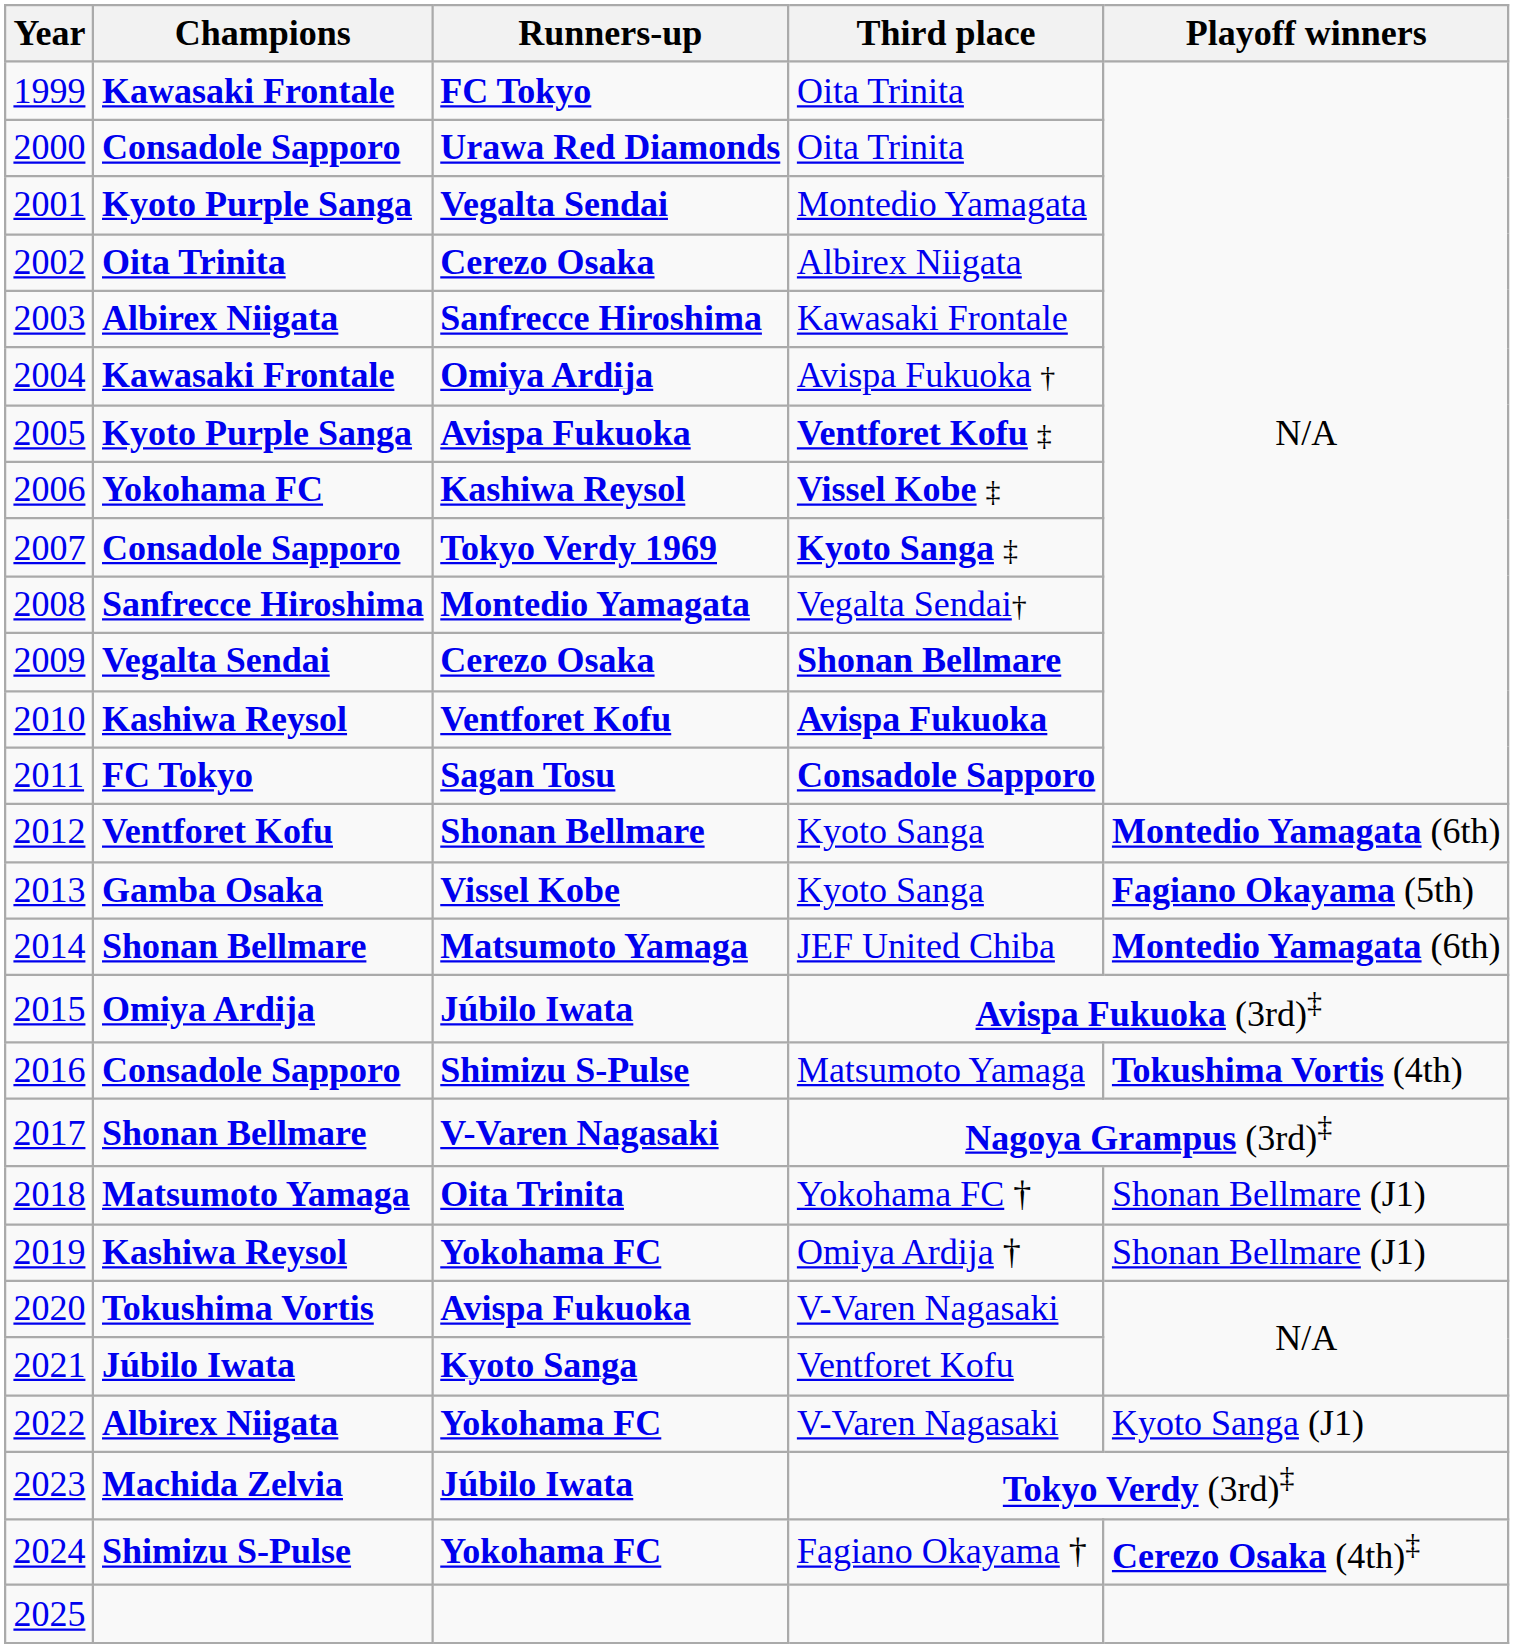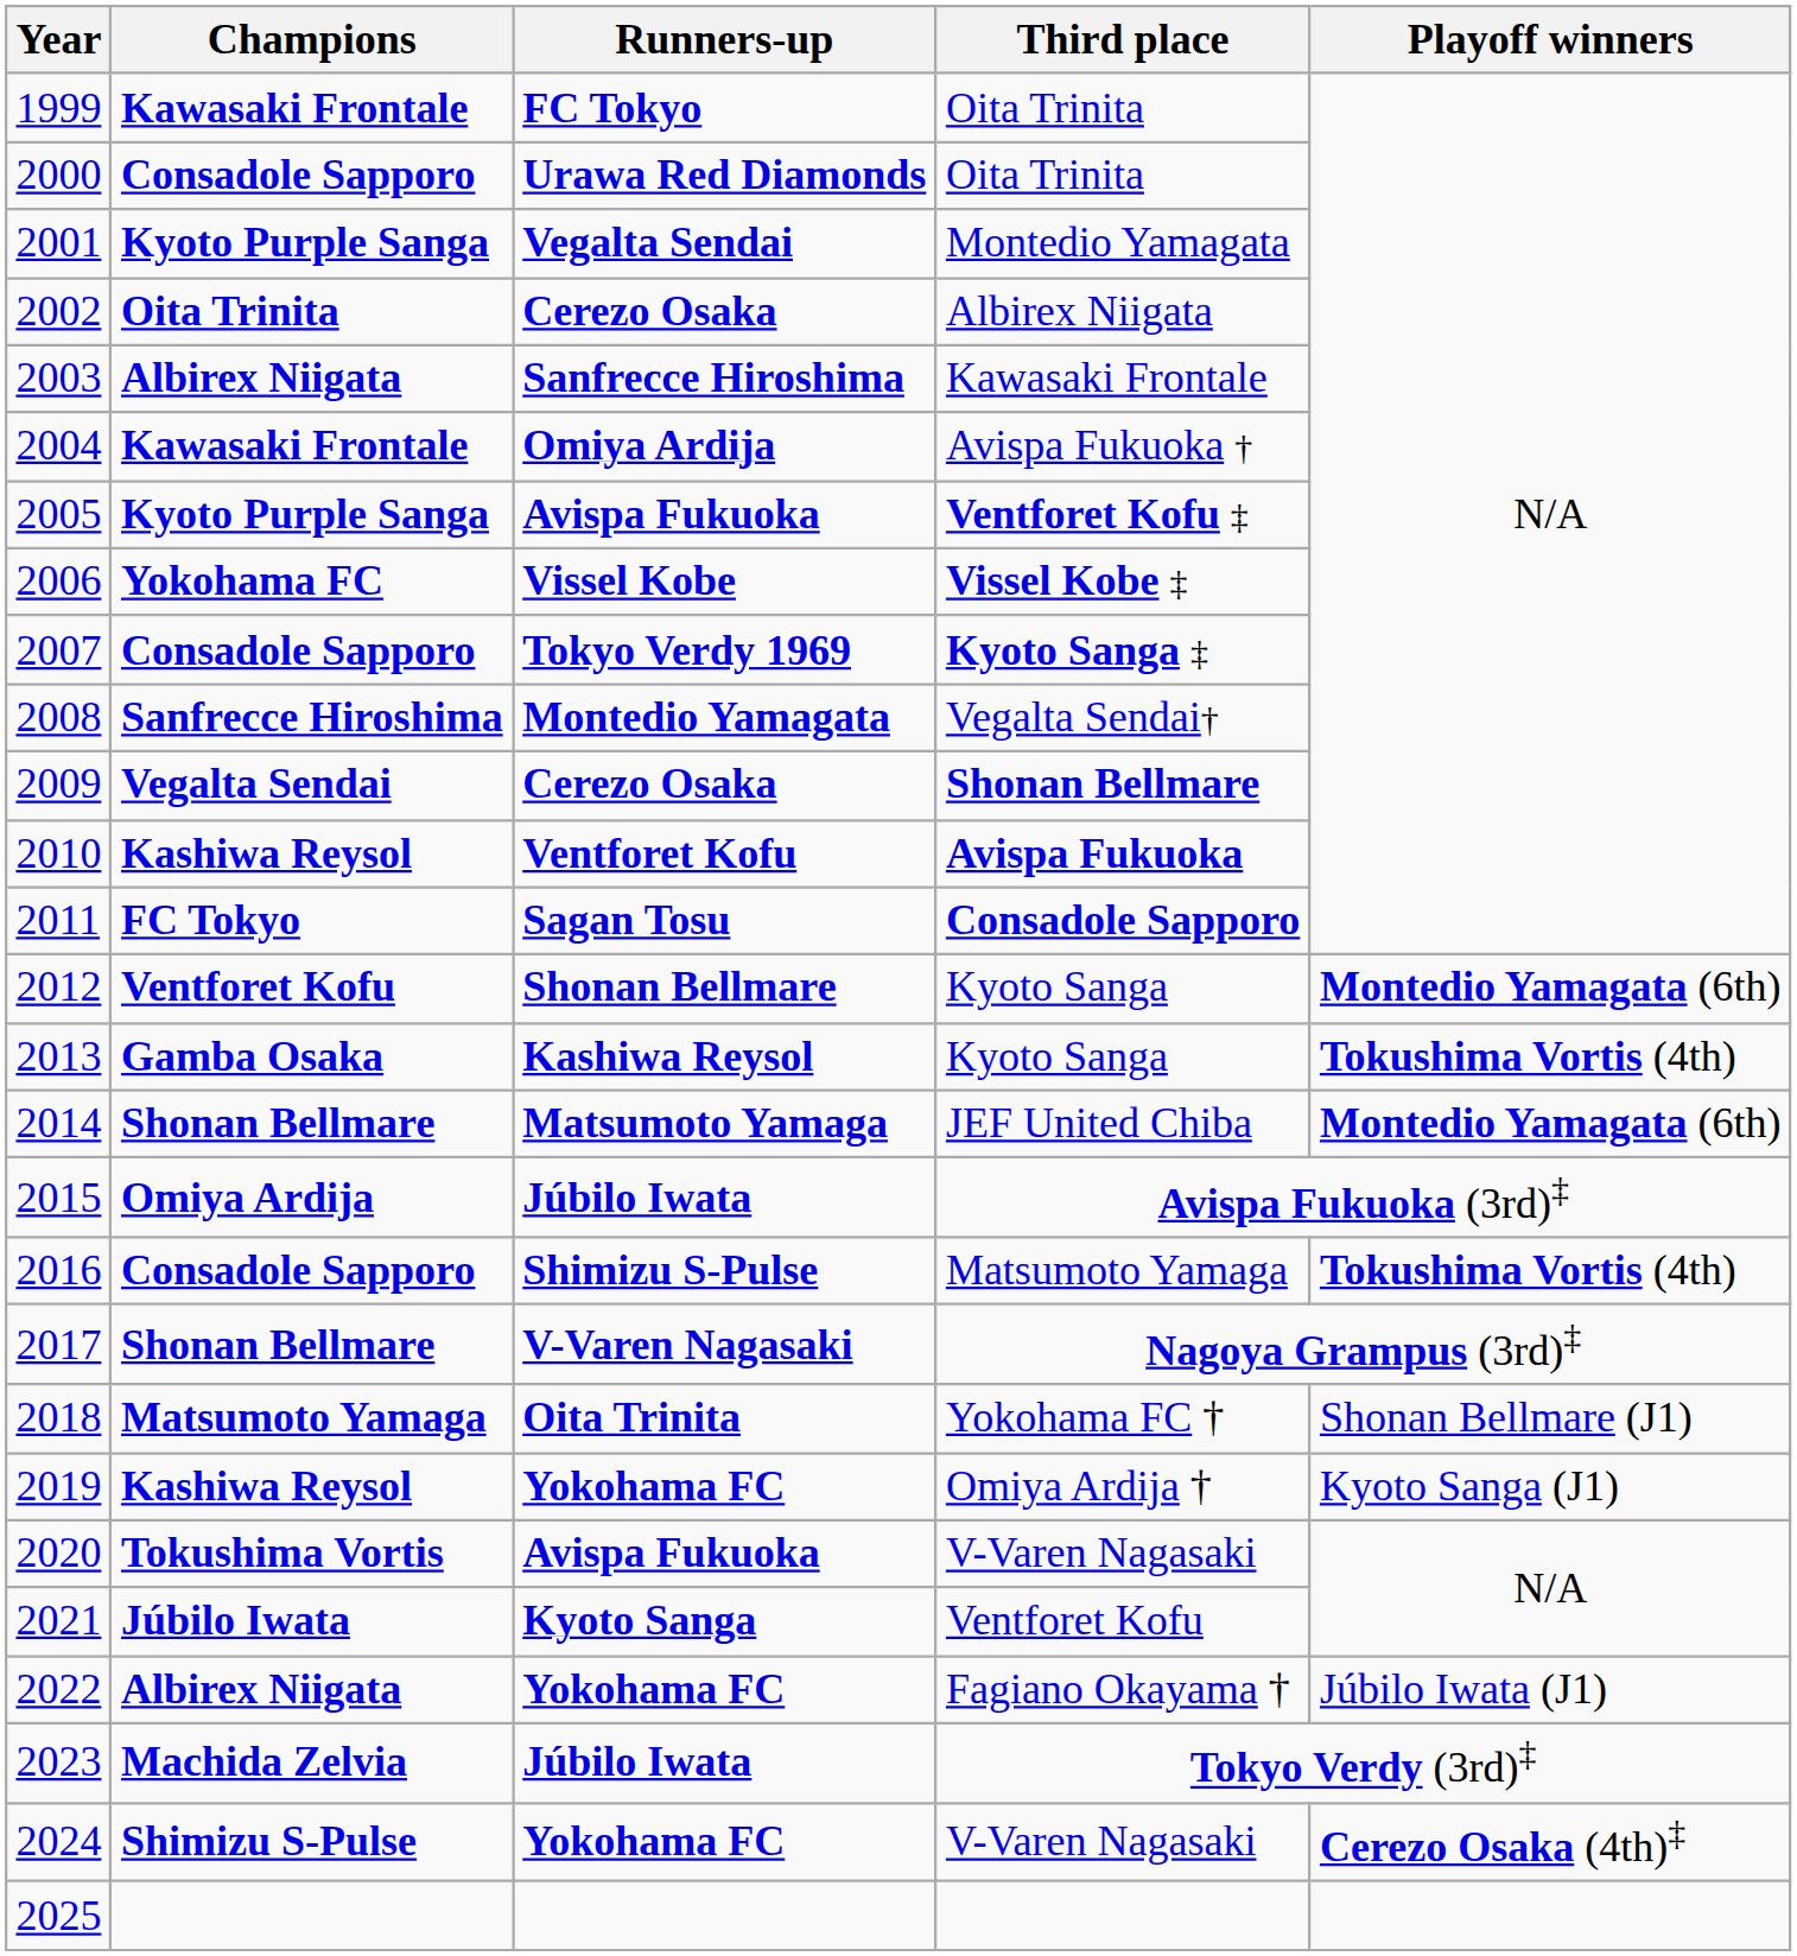2006 | Runners-up: Kashiwa Reysol -> Vissel Kobe
2013 | Runners-up: Vissel Kobe -> Kashiwa Reysol
2013 | Playoff winners: Fagiano Okayama (5th) -> Tokushima Vortis (4th)
2019 | Playoff winners: Shonan Bellmare (J1) -> Kyoto Sanga (J1)
2022 | Third place: V-Varen Nagasaki -> Fagiano Okayama †
2022 | Playoff winners: Kyoto Sanga (J1) -> Júbilo Iwata (J1)
2024 | Third place: Fagiano Okayama † -> V-Varen Nagasaki
